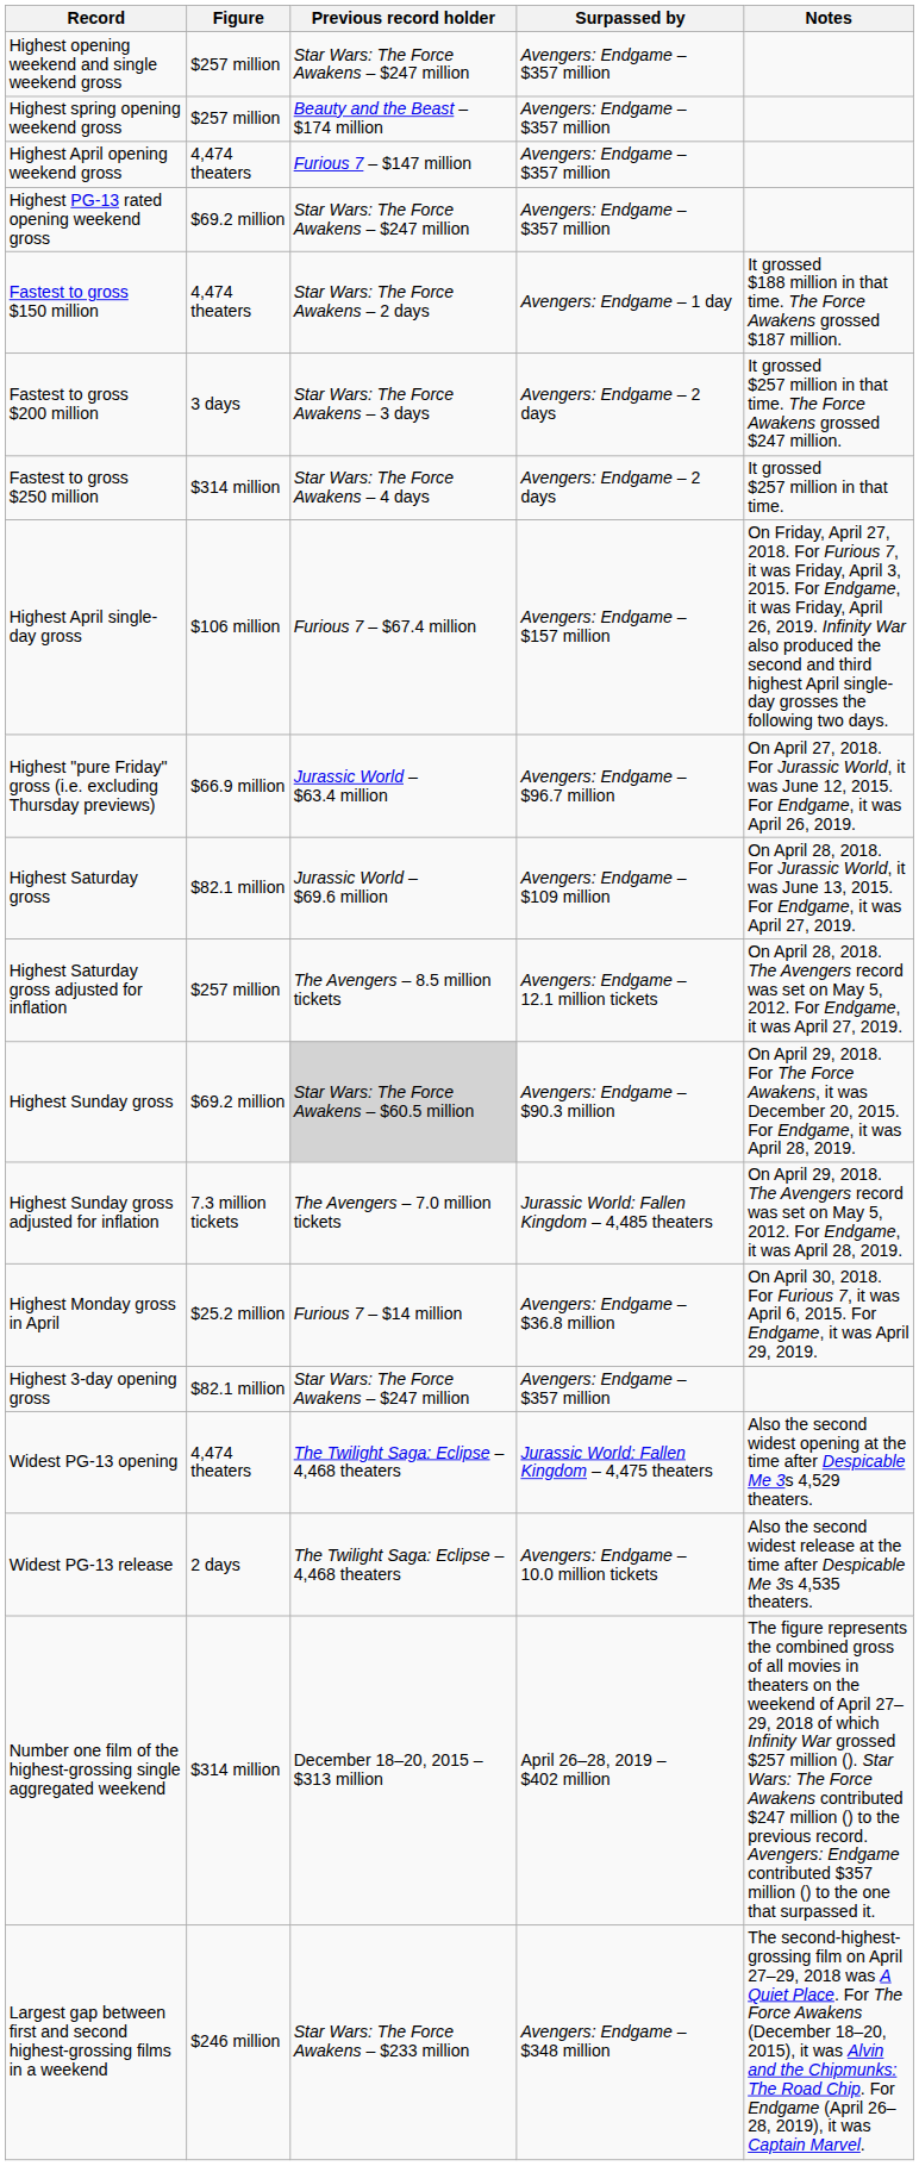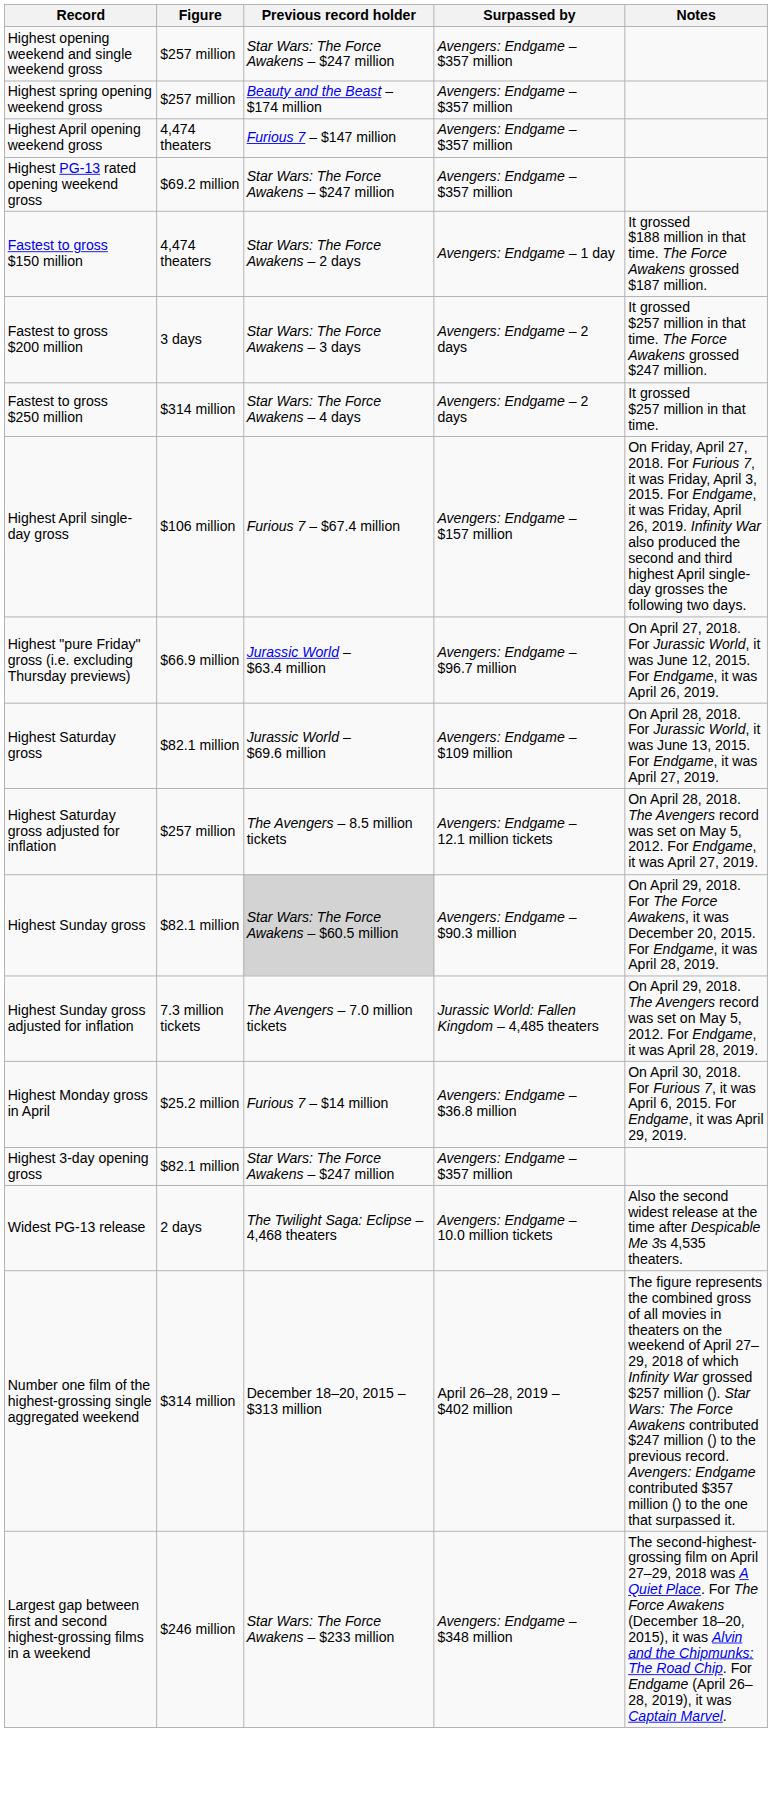Highest Sunday gross | Figure: $69.2 million -> $82.1 million
- row: Widest PG-13 opening | 4,474 theaters | The Twilight Saga: Eclipse – 4,468 theaters | Jurassic World: Fallen Kingdom – 4,475 theaters | Also the second widest opening at the time after Despicable Me 3s 4,529 theaters.
